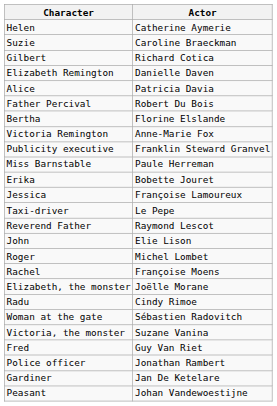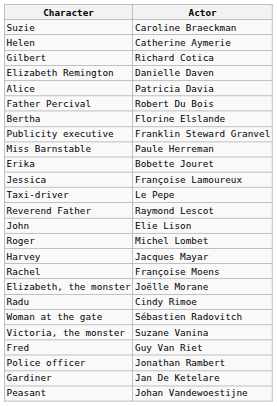rows swapped: Helen <-> Suzie
- row: Victoria Remington | Anne-Marie Fox
+ row: Harvey | Jacques Mayar
